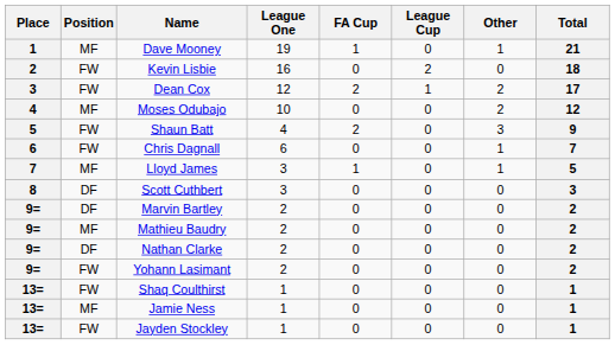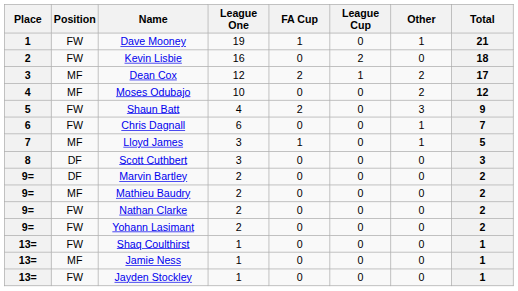Dave Mooney | Position: MF -> FW
Dean Cox | Position: FW -> MF
Nathan Clarke | Position: DF -> FW
